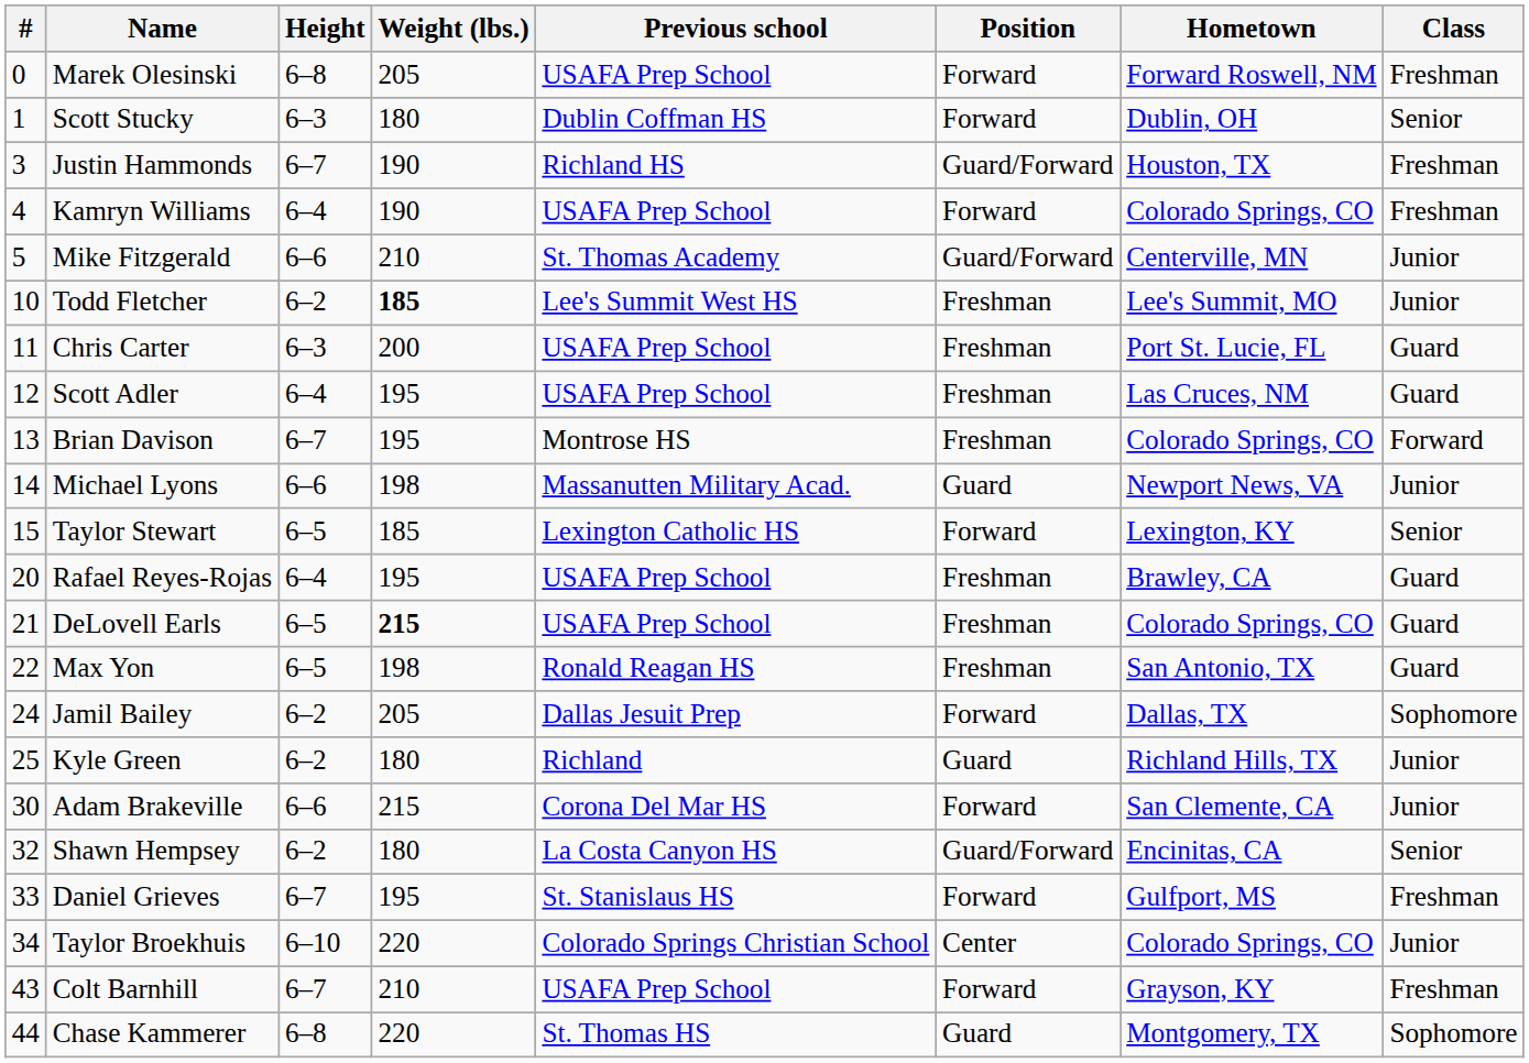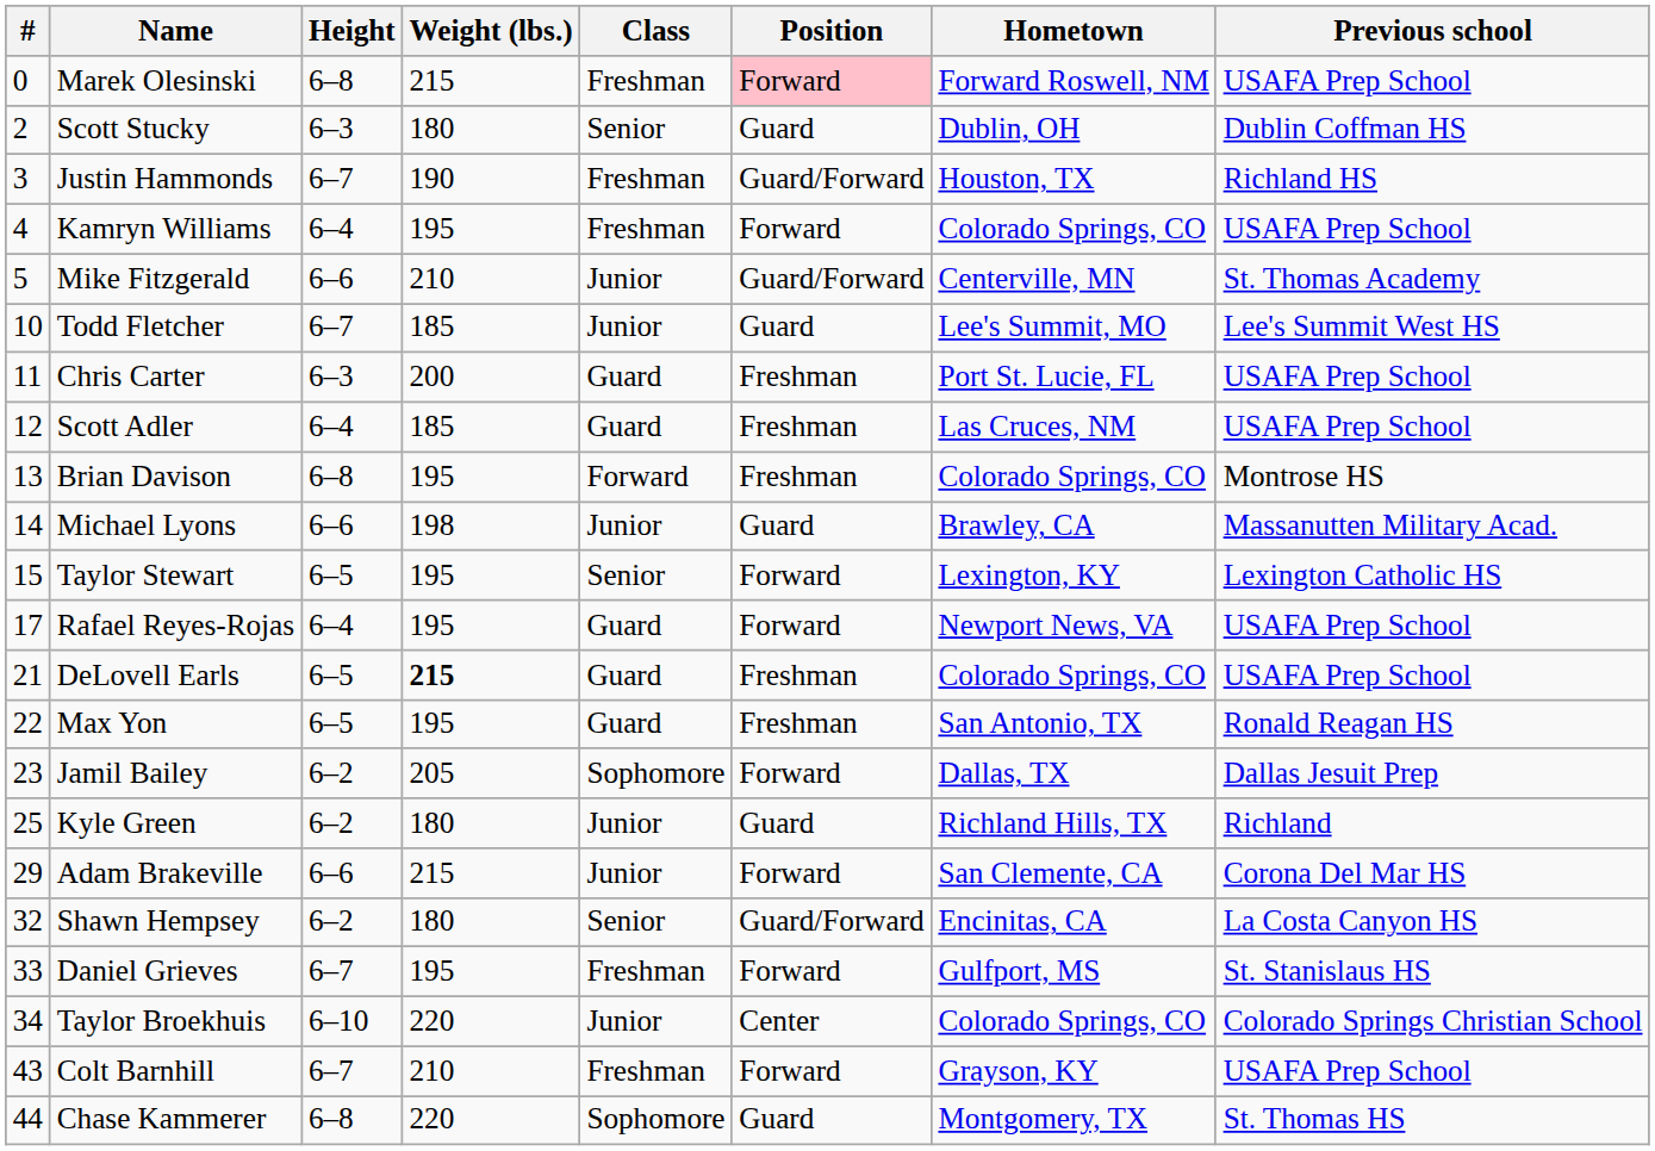columns swapped: Class <-> Previous school
Marek Olesinski | Weight (lbs.): 205 -> 215
Marek Olesinski | Position: no background -> pink background
Scott Stucky | #: 1 -> 2
Scott Stucky | Position: Forward -> Guard
Kamryn Williams | Weight (lbs.): 190 -> 195
Todd Fletcher | Height: 6–2 -> 6–7
Todd Fletcher | Weight (lbs.): bold -> normal
Todd Fletcher | Position: Freshman -> Guard
Scott Adler | Weight (lbs.): 195 -> 185
Brian Davison | Height: 6–7 -> 6–8
Michael Lyons | Hometown: Newport News, VA -> Brawley, CA
Taylor Stewart | Weight (lbs.): 185 -> 195
Rafael Reyes-Rojas | #: 20 -> 17
Rafael Reyes-Rojas | Position: Freshman -> Forward
Rafael Reyes-Rojas | Hometown: Brawley, CA -> Newport News, VA
Max Yon | Weight (lbs.): 198 -> 195
Jamil Bailey | #: 24 -> 23
Adam Brakeville | #: 30 -> 29
